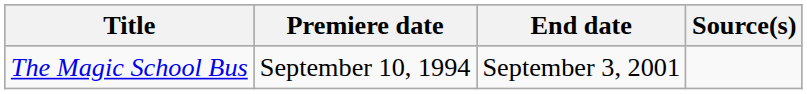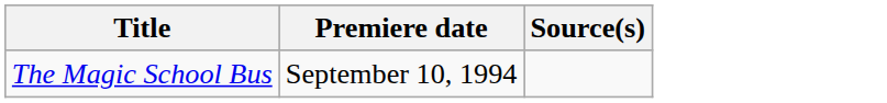- column: End date | September 3, 2001
